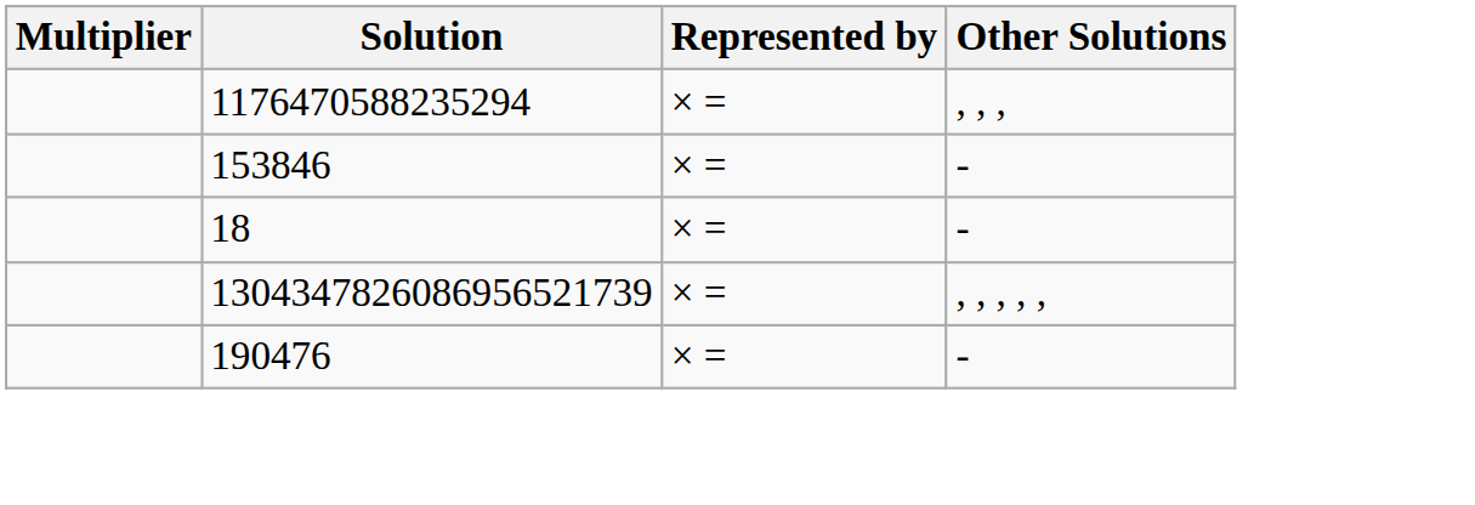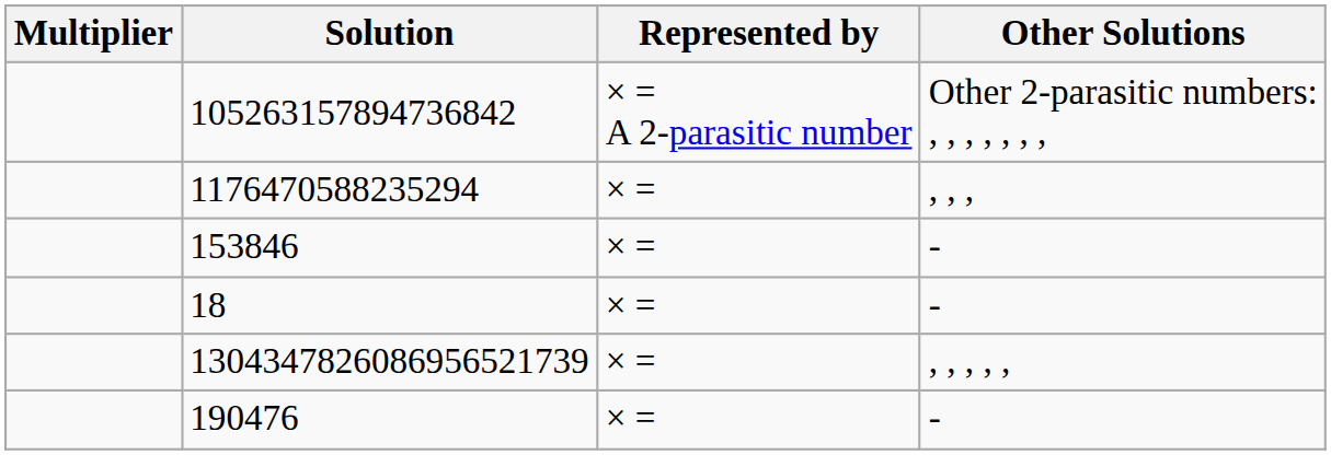+ row: 105263157894736842 | × = A 2-parasitic number | Other 2-parasitic numbers: , , , , , , ,
